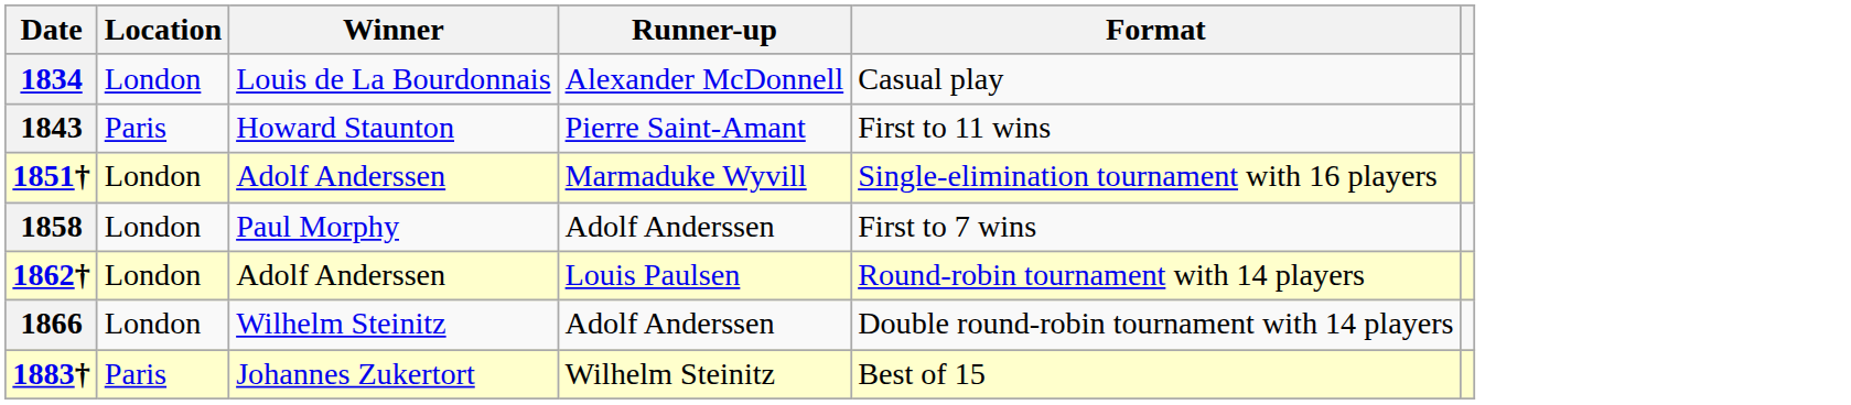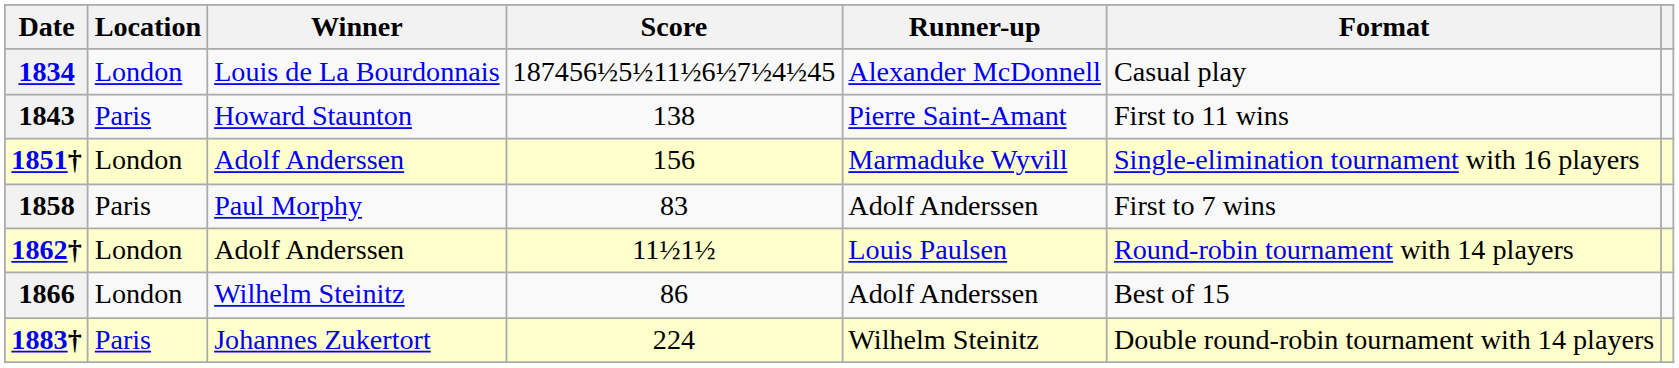+ column: Score | 187456½5½11½6½7½4½45 | 138 | 156 | 83 | 11½1½ | 86 | 224
1858 | Location: London -> Paris
1866 | Format: Double round-robin tournament with 14 players -> Best of 15
1883† | Format: Best of 15 -> Double round-robin tournament with 14 players
